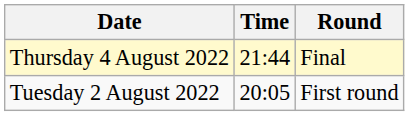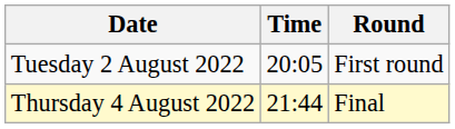rows swapped: Tuesday 2 August 2022 <-> Thursday 4 August 2022
